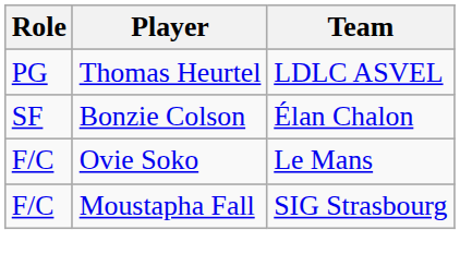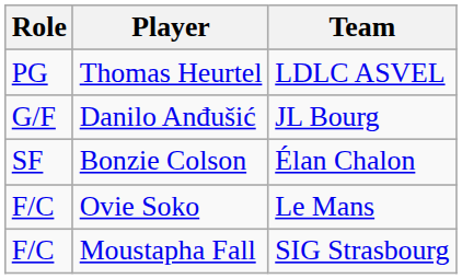+ row: G/F | Danilo Anđušić | JL Bourg
